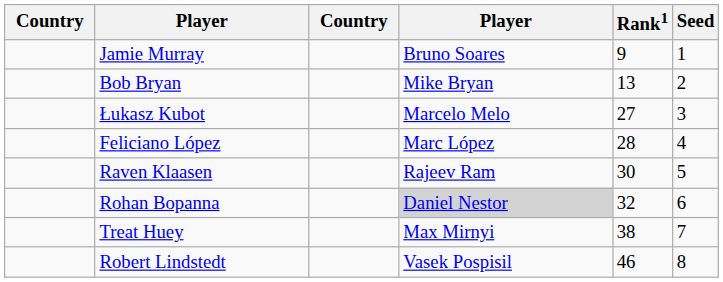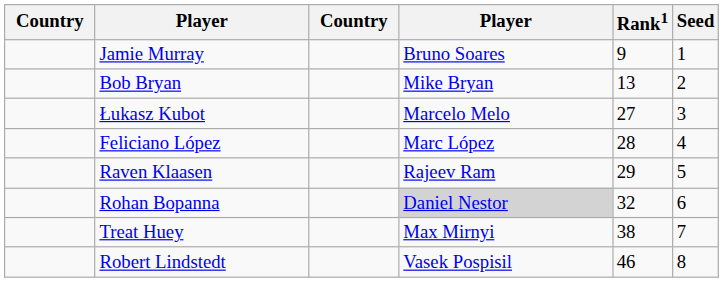Raven Klaasen | Rank1: 30 -> 29
